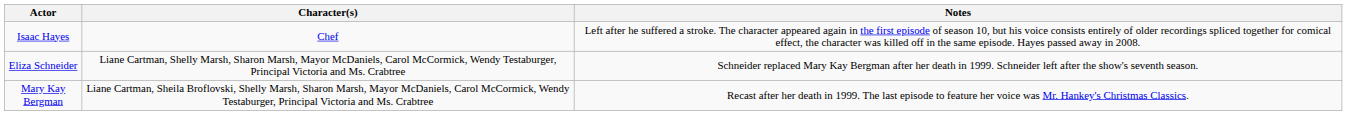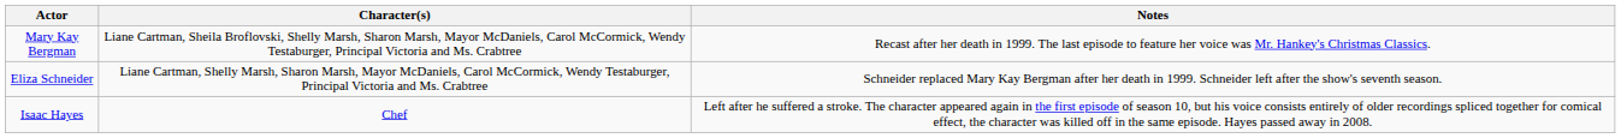rows swapped: Mary Kay Bergman <-> Isaac Hayes
